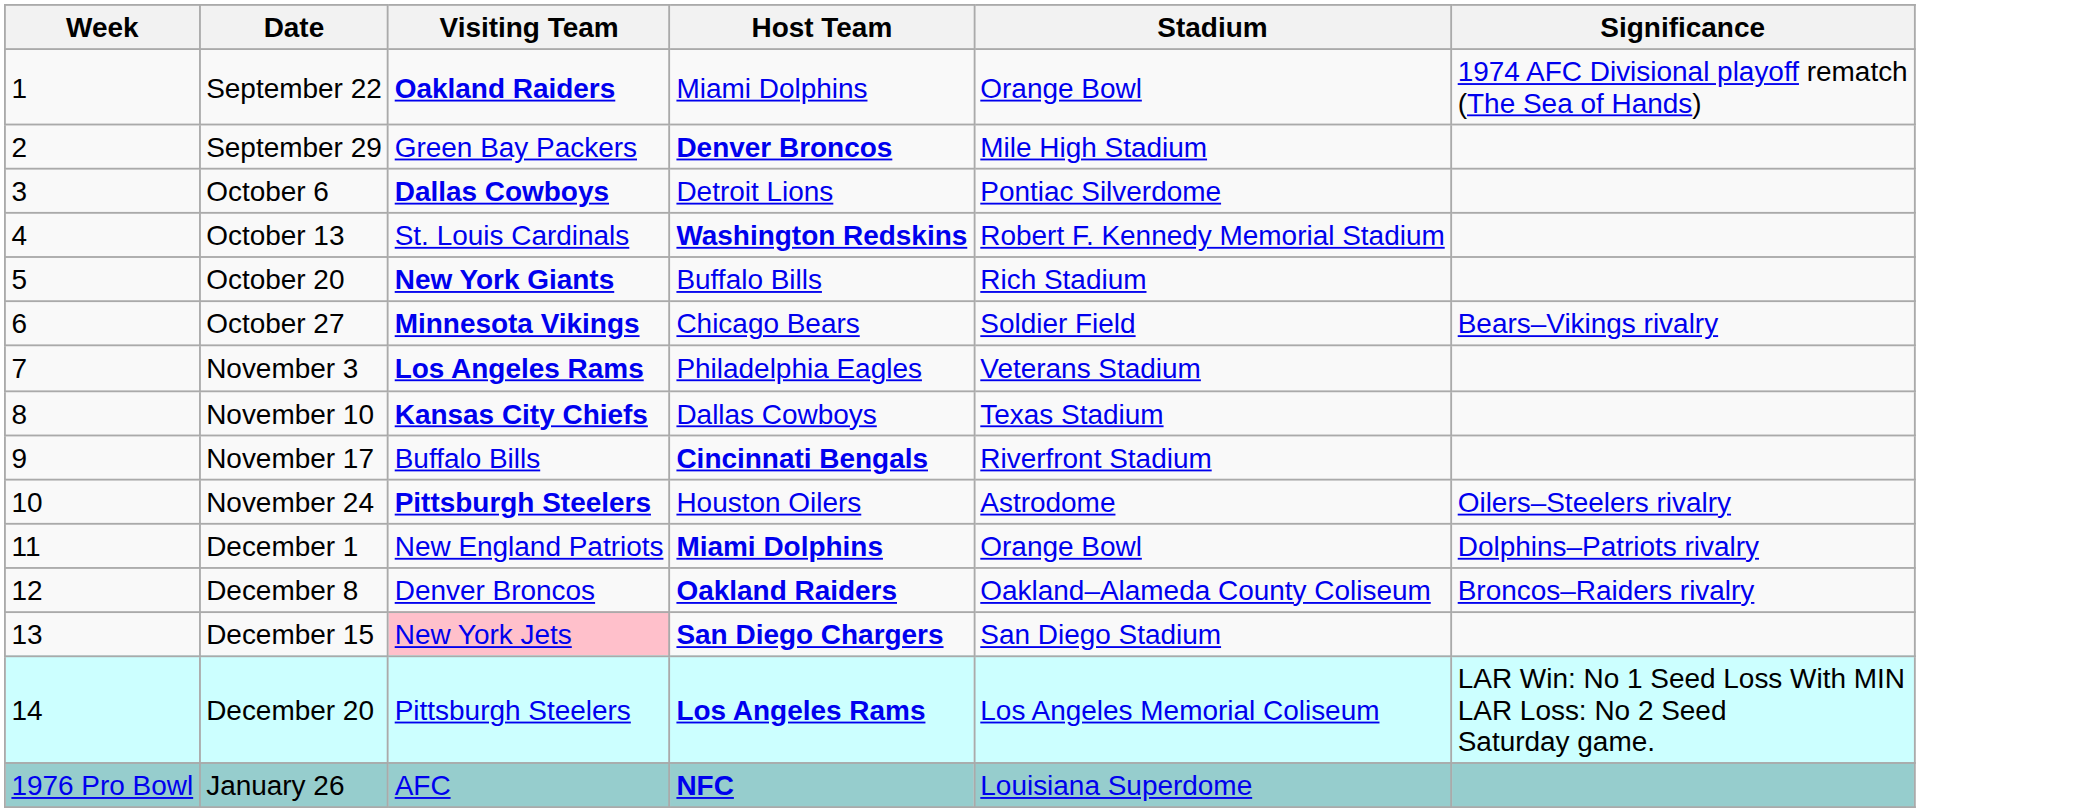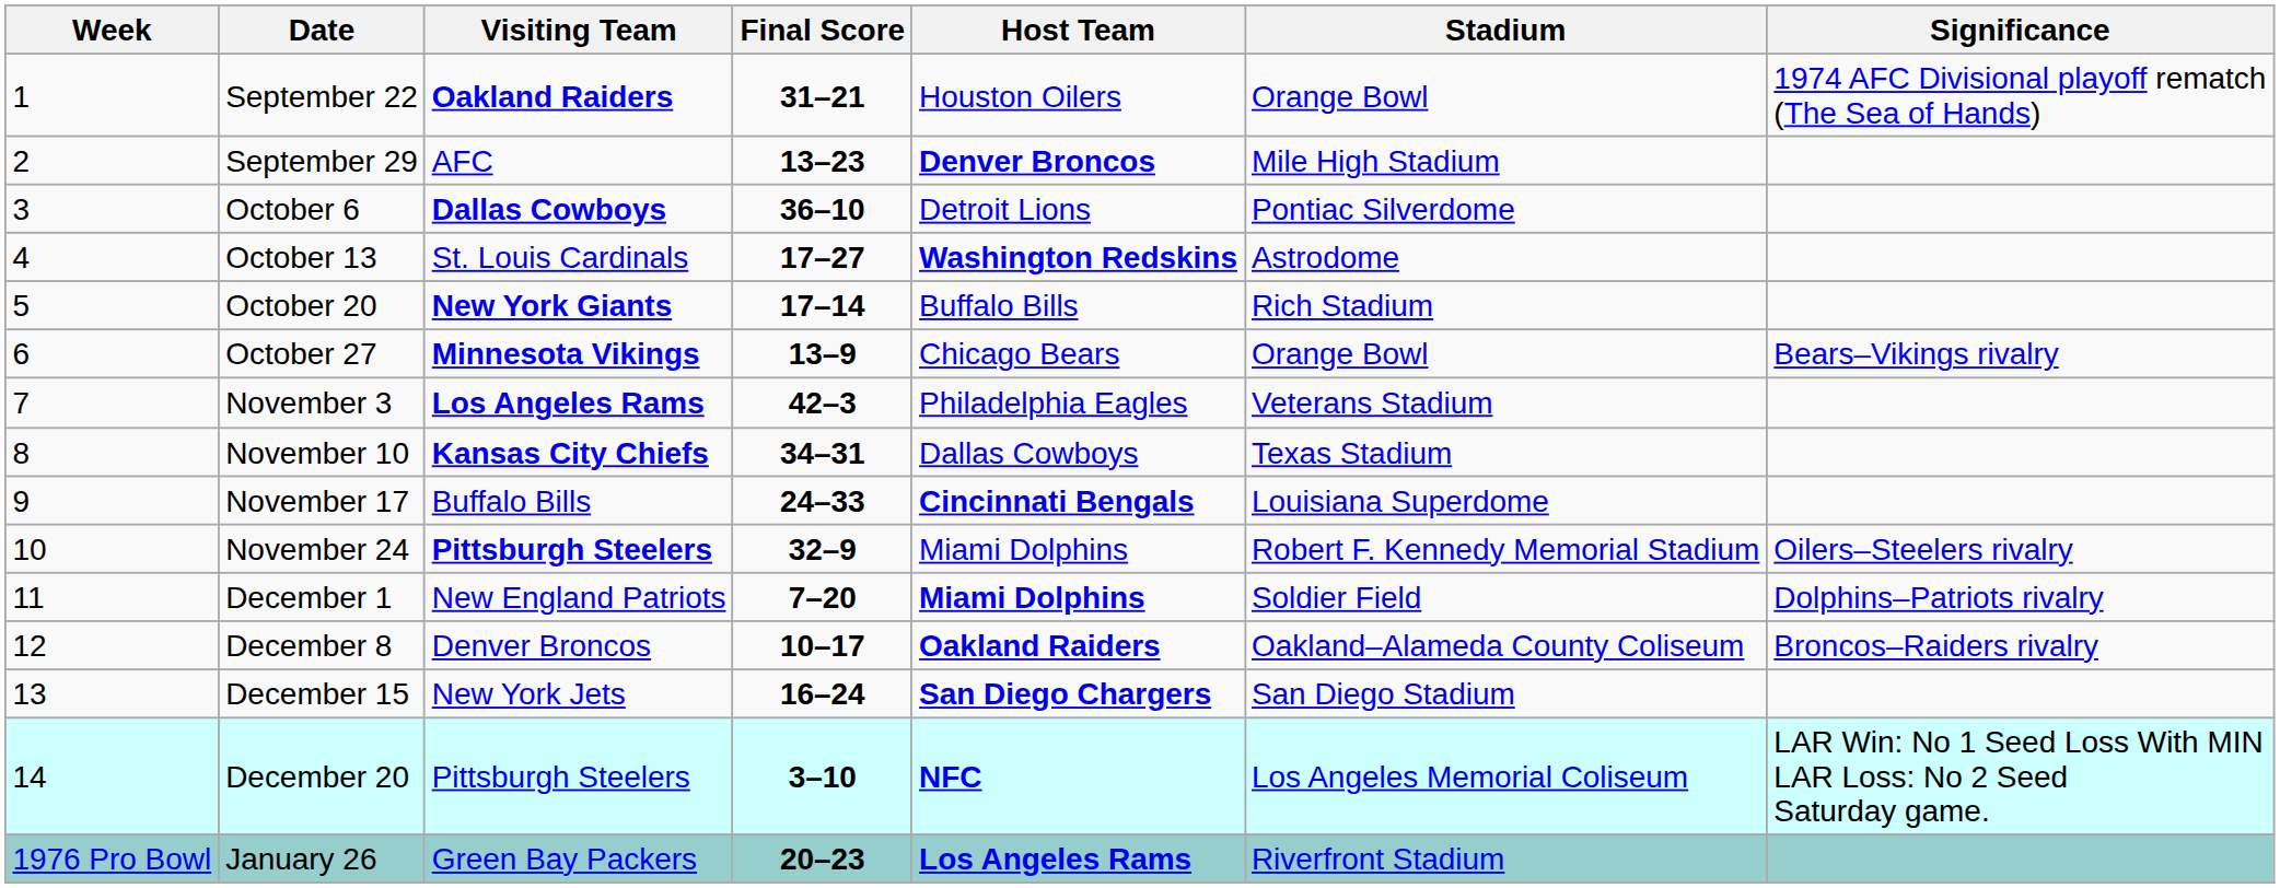+ column: Final Score | 31–21 | 13–23 | 36–10 | 17–27 | 17–14 | 13–9 | 42–3 | 34–31 | 24–33 | 32–9 | 7–20 | 10–17 | 16–24 | 3–10 | 20–23
September 22 | Host Team: Miami Dolphins -> Houston Oilers
September 29 | Visiting Team: Green Bay Packers -> AFC
October 13 | Stadium: Robert F. Kennedy Memorial Stadium -> Astrodome
October 27 | Stadium: Soldier Field -> Orange Bowl
November 17 | Stadium: Riverfront Stadium -> Louisiana Superdome
November 24 | Host Team: Houston Oilers -> Miami Dolphins
November 24 | Stadium: Astrodome -> Robert F. Kennedy Memorial Stadium
December 1 | Stadium: Orange Bowl -> Soldier Field
December 15 | Visiting Team: pink background -> no background
December 20 | Host Team: Los Angeles Rams -> NFC
January 26 | Visiting Team: AFC -> Green Bay Packers
January 26 | Host Team: NFC -> Los Angeles Rams
January 26 | Stadium: Louisiana Superdome -> Riverfront Stadium
